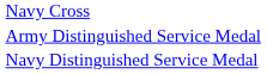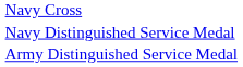rows swapped: Navy Distinguished Service Medal <-> Army Distinguished Service Medal
